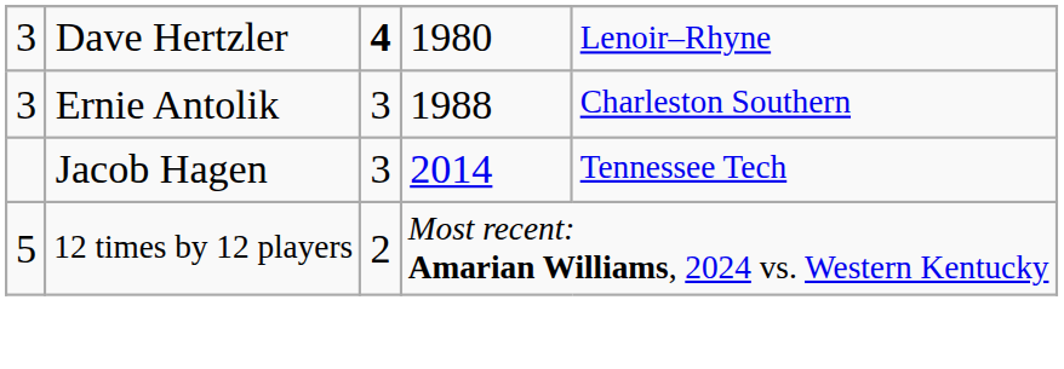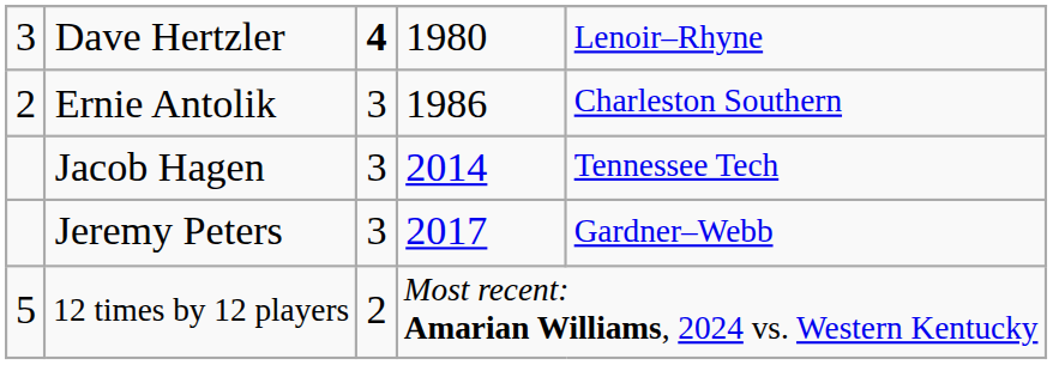Ernie Antolik | column 1: 3 -> 2
Ernie Antolik | column 4: 1988 -> 1986
+ row: Jeremy Peters | 3 | 2017 | Gardner–Webb
